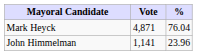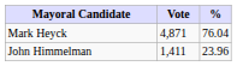John Himmelman | Vote: 1,141 -> 1,411
